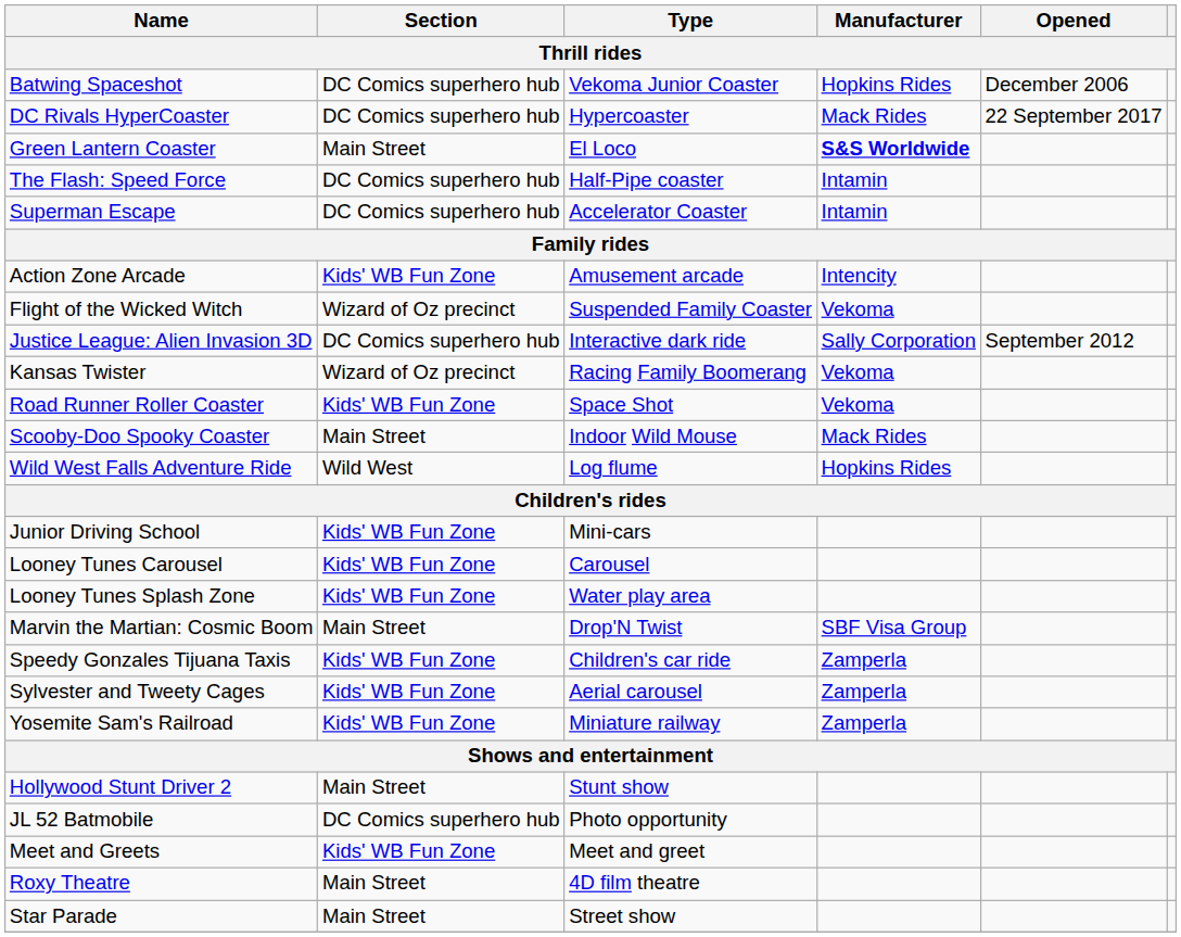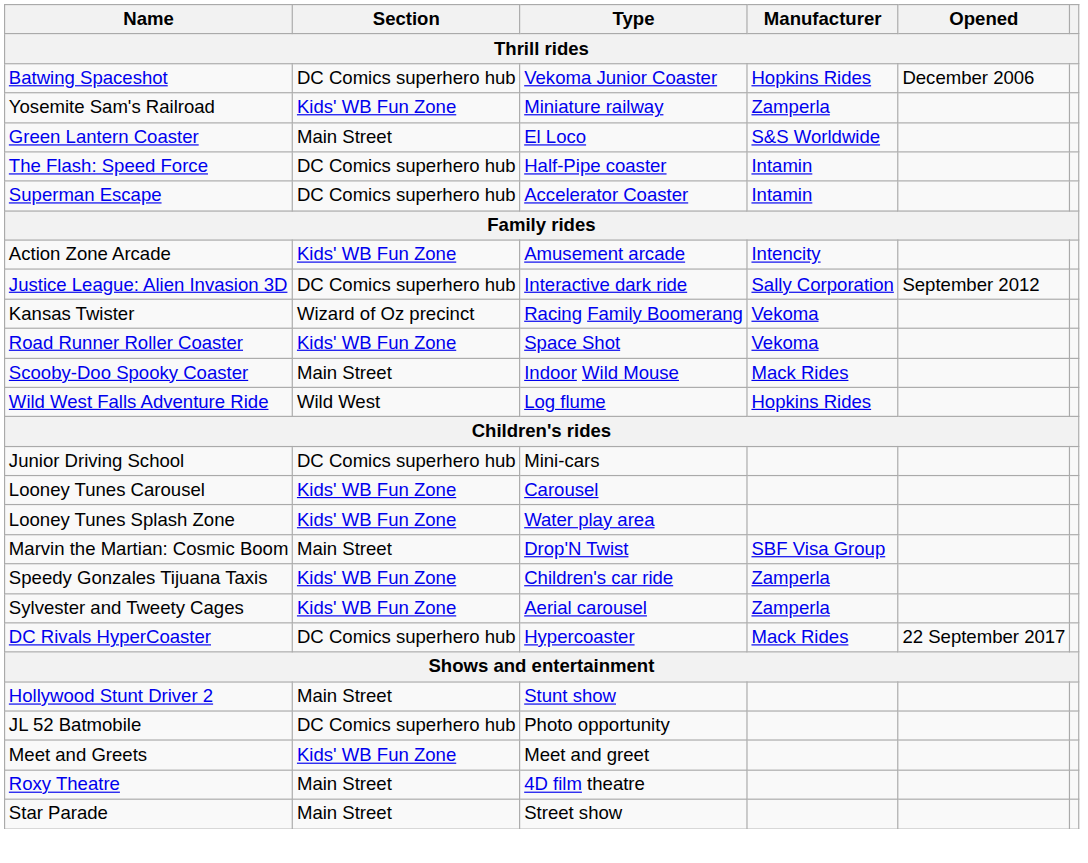rows swapped: DC Rivals HyperCoaster <-> Yosemite Sam's Railroad
Green Lantern Coaster | Manufacturer: bold -> normal
- row: Flight of the Wicked Witch | Wizard of Oz precinct | Suspended Family Coaster | Vekoma
Junior Driving School | Section: Kids' WB Fun Zone -> DC Comics superhero hub
